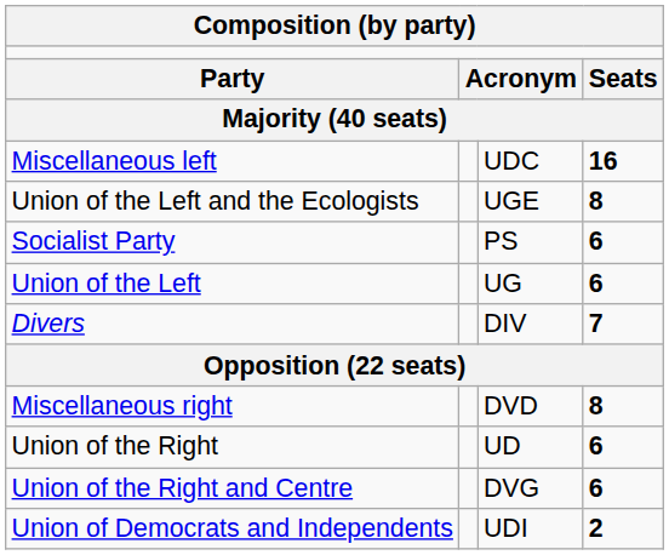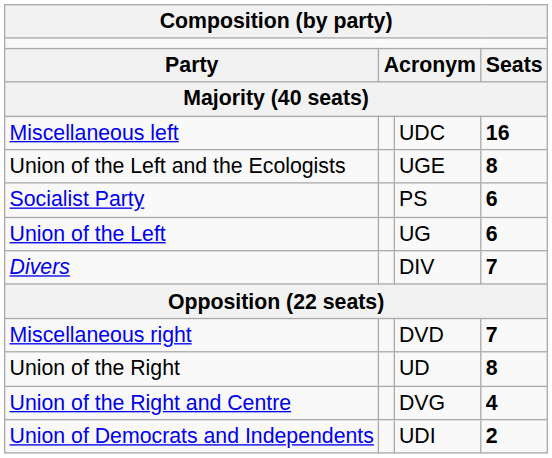Miscellaneous right | column 4: 8 -> 7
Union of the Right | column 4: 6 -> 8
Union of the Right and Centre | column 4: 6 -> 4
